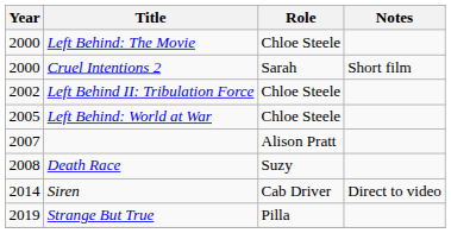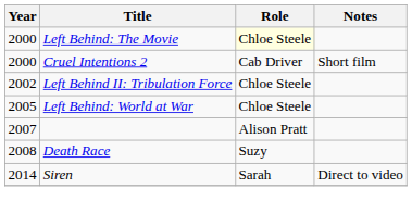Left Behind: The Movie | Role: no background -> lightyellow background
Cruel Intentions 2 | Role: Sarah -> Cab Driver
Siren | Role: Cab Driver -> Sarah
- row: 2019 | Strange But True | Pilla
